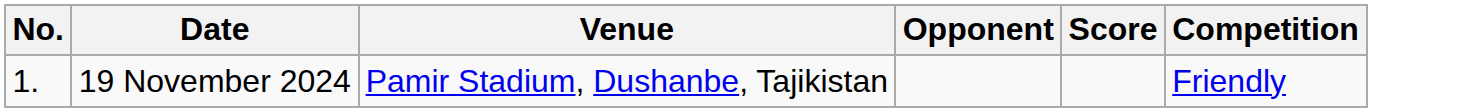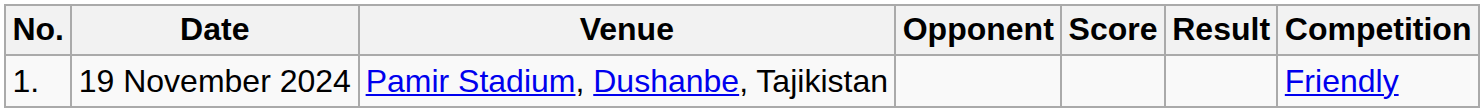+ column: Result
